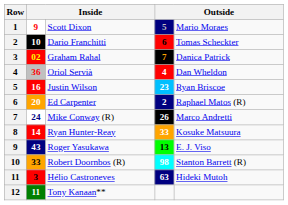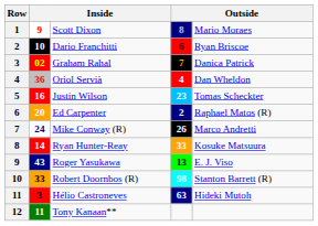Scott Dixon | column 4: 5 -> 8
Dario Franchitti | column 5: Tomas Scheckter -> Ryan Briscoe
Justin Wilson | column 5: Ryan Briscoe -> Tomas Scheckter
